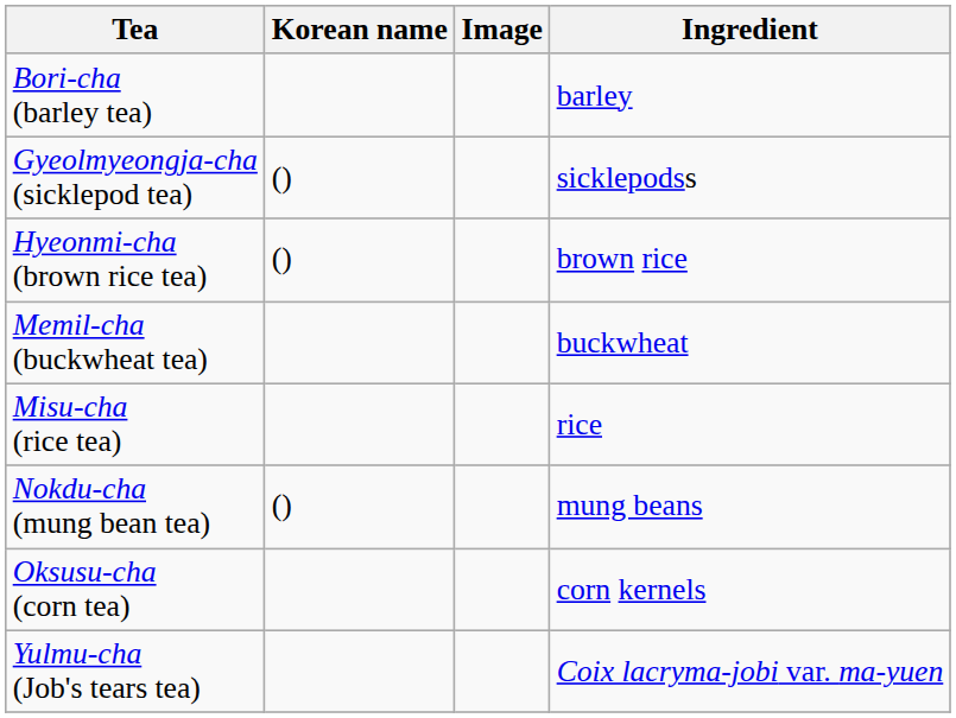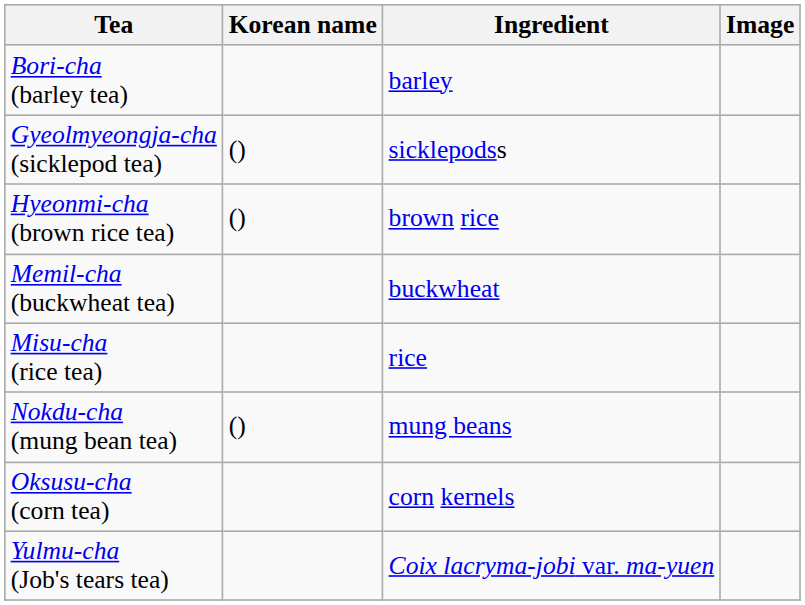columns swapped: Image <-> Ingredient
